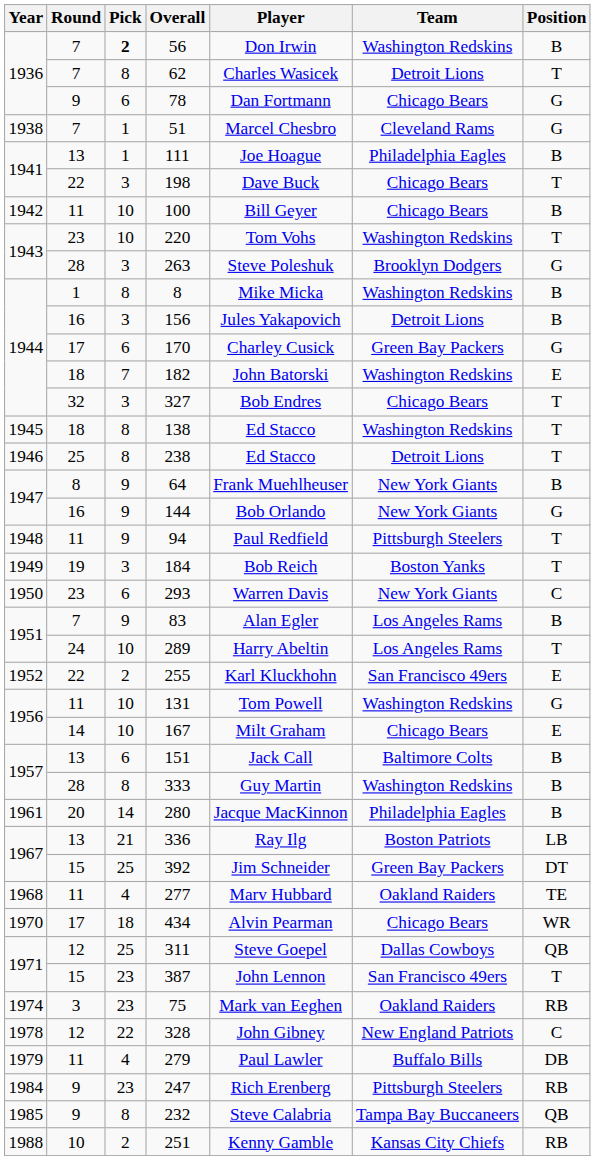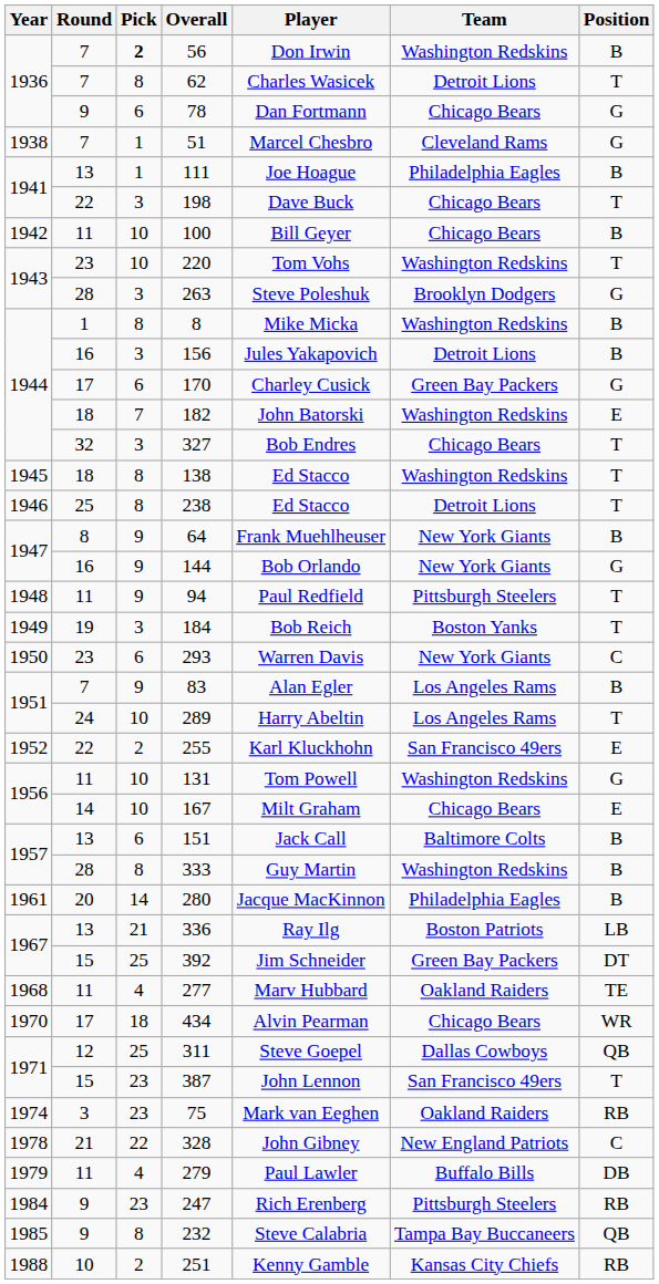328 | Round: 12 -> 21
